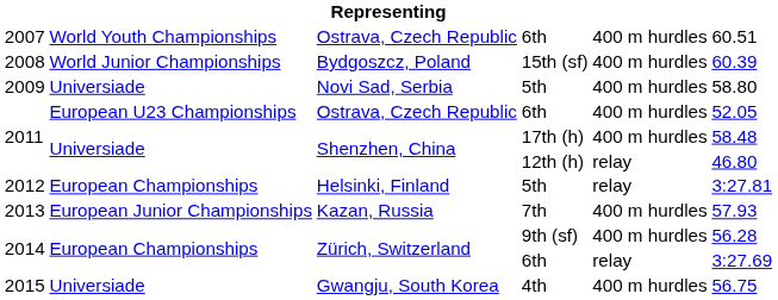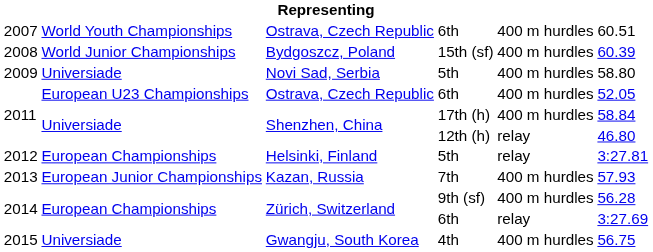2011 / 17th (h) | column 6: 58.48 -> 58.84
